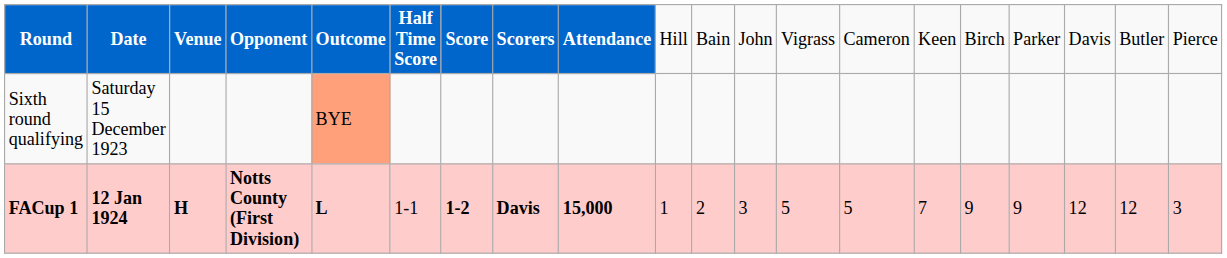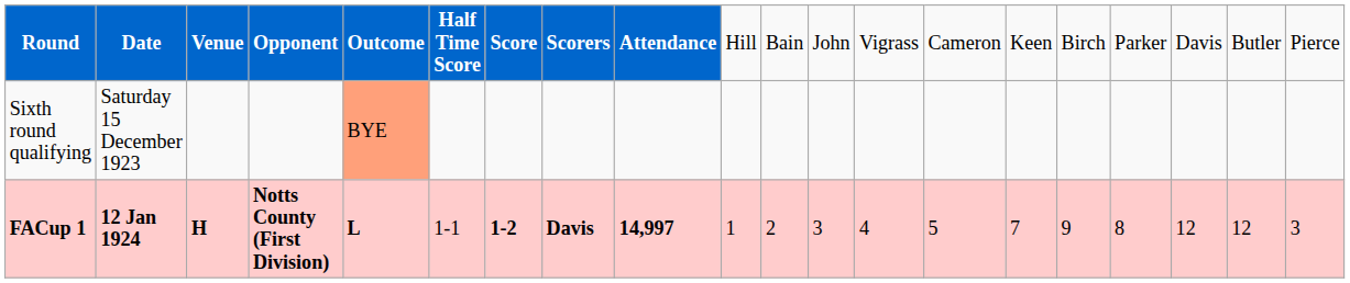FACup 1 | column 9: 15,000 -> 14,997
FACup 1 | column 13: 5 -> 4
FACup 1 | column 17: 9 -> 8
